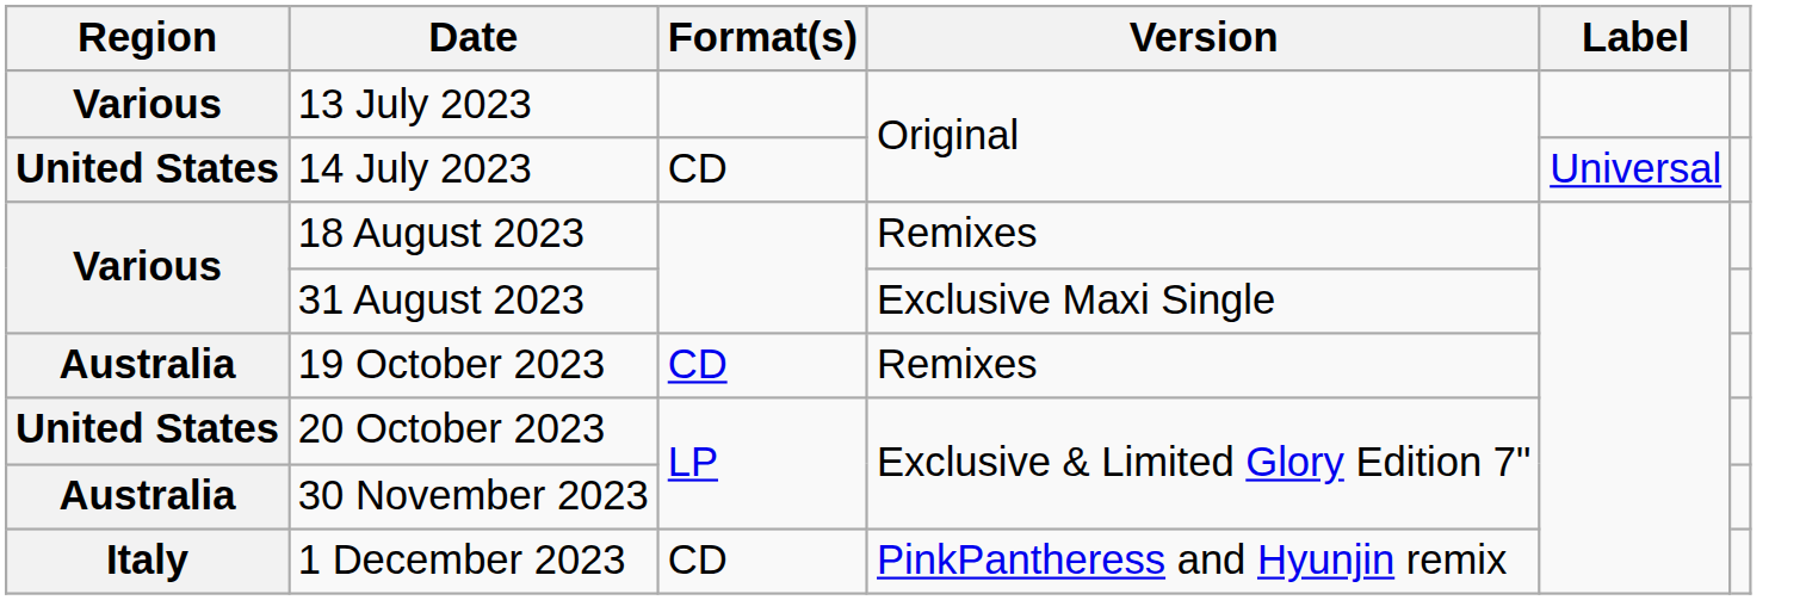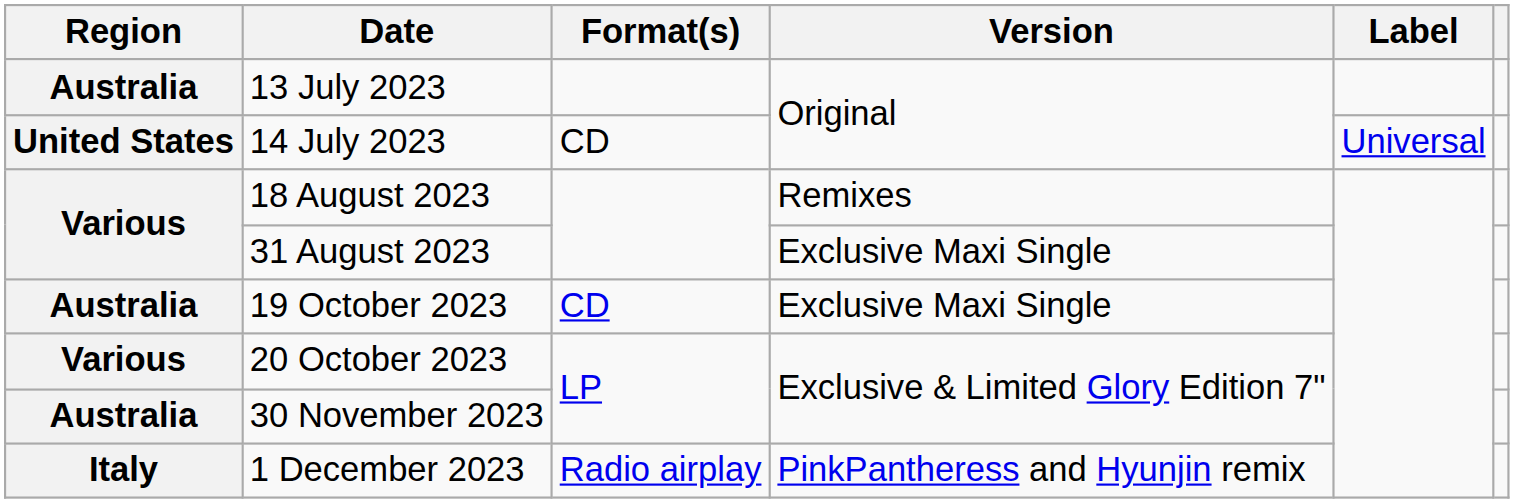13 July 2023 | Region: Various -> Australia
19 October 2023 | Version: Remixes -> Exclusive Maxi Single
20 October 2023 | Region: United States -> Various
1 December 2023 | Format(s): CD -> Radio airplay
